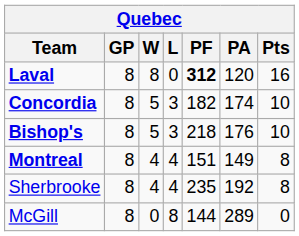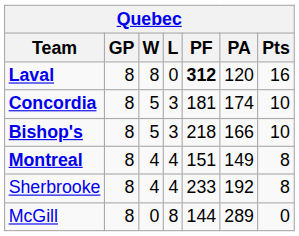Concordia | PF: 182 -> 181
Bishop's | PA: 176 -> 166
Sherbrooke | PF: 235 -> 233
